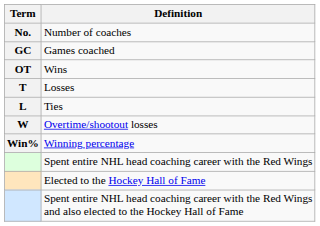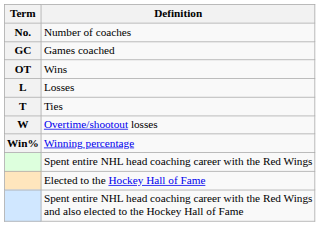Losses | Term: T -> L
Ties | Term: L -> T
